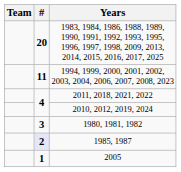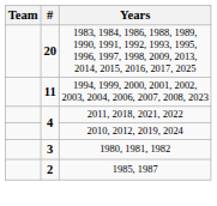1985, 1987 | #: lavender background -> no background
- row: 1 | 2005
